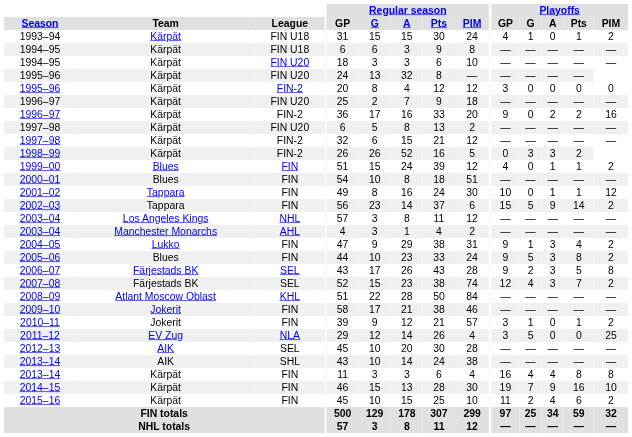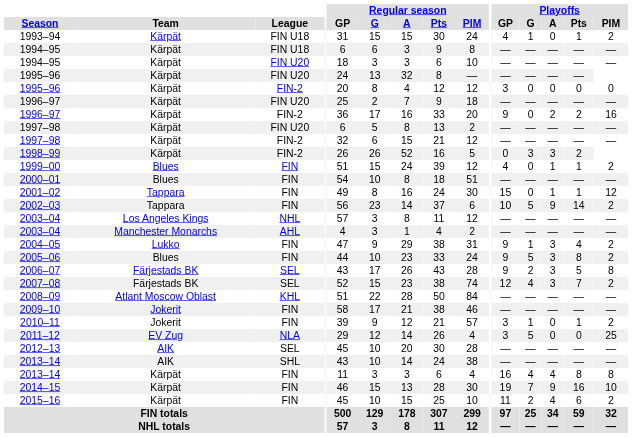2001–02 | Playoffs / GP: 10 -> 15
2002–03 | Playoffs / GP: 15 -> 10
